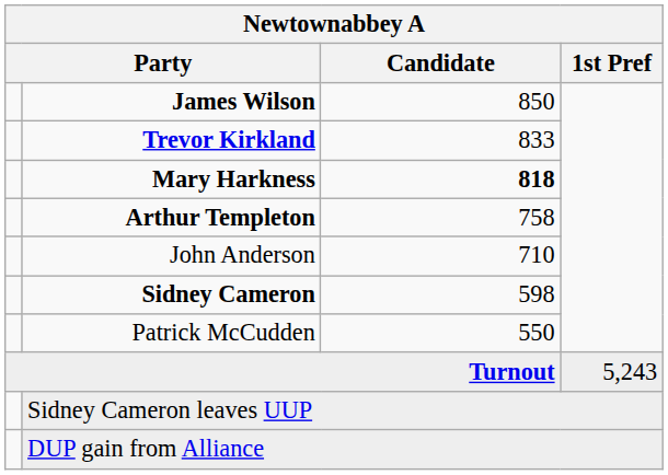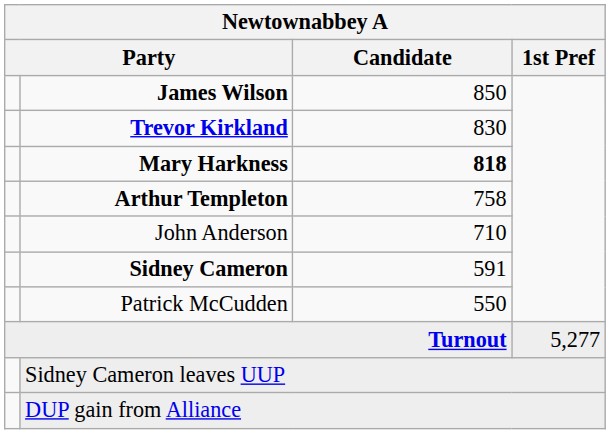Trevor Kirkland | Candidate: 833 -> 830
Sidney Cameron | Candidate: 598 -> 591
Turnout | 1st Pref: 5,243 -> 5,277
